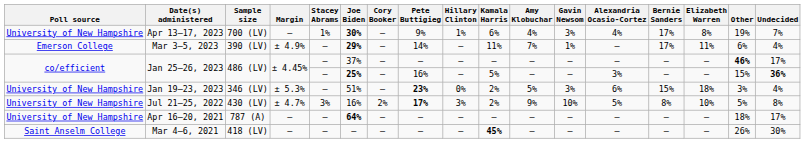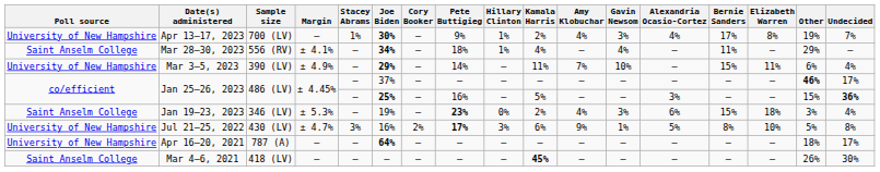Apr 13–17, 2023 | Kamala Harris: 6% -> 2%
+ row: Saint Anselm College | Mar 28–30, 2023 | 556 (RV) | ± 4.1% | – | 34% | – | 18% | 1% | 4% | – | 4% | – | 11% | – | 29% | –
Mar 3–5, 2023 | Poll source: Emerson College -> University of New Hampshire
Mar 3–5, 2023 | Gavin Newsom: 1% -> 10%
Mar 3–5, 2023 | Bernie Sanders: 17% -> 15%
Jan 19–23, 2023 | Poll source: University of New Hampshire -> Saint Anselm College
Jan 19–23, 2023 | Joe Biden: 51% -> 19%
Jan 19–23, 2023 | Amy Klobuchar: 5% -> 4%
Jul 21–25, 2022 | Kamala Harris: 2% -> 6%
Jul 21–25, 2022 | Gavin Newsom: 10% -> 1%
